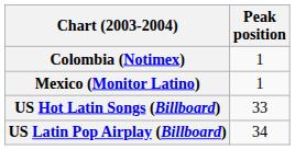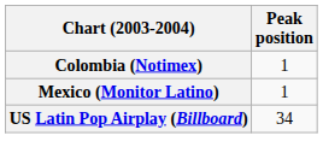- row: US Hot Latin Songs (Billboard) | 33
